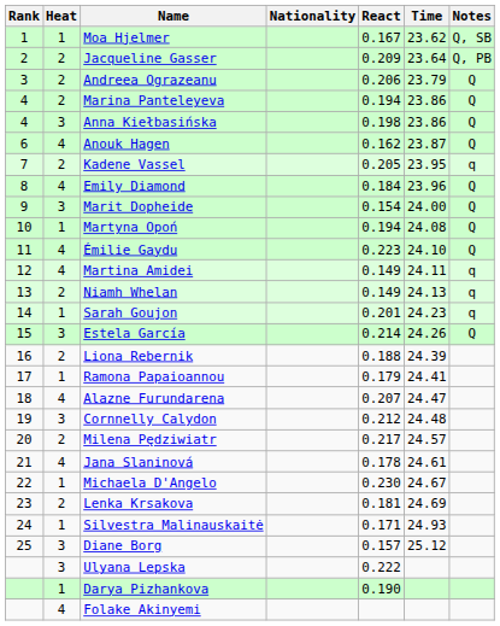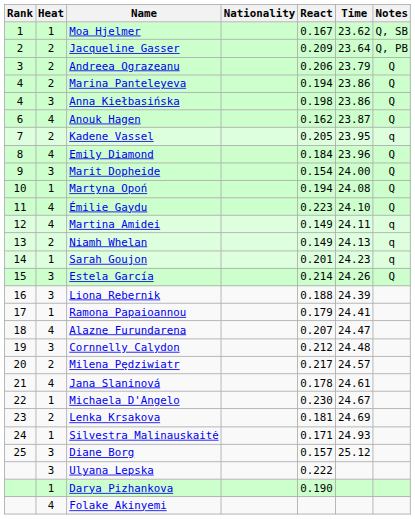Liona Rebernik | Heat: 2 -> 3
